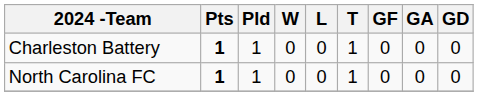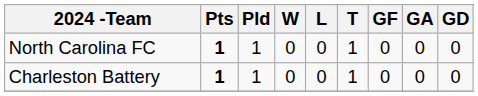rows swapped: Charleston Battery <-> North Carolina FC
